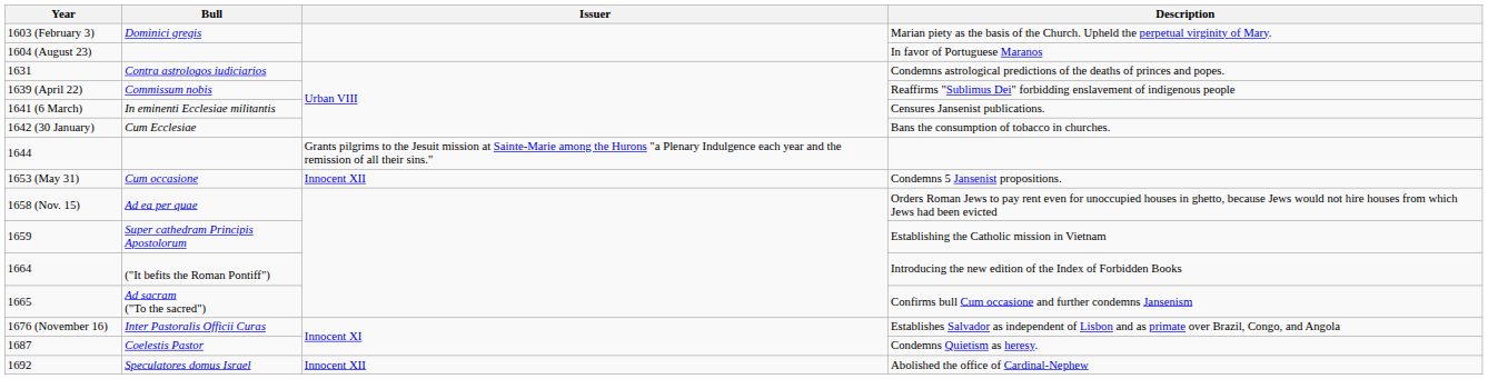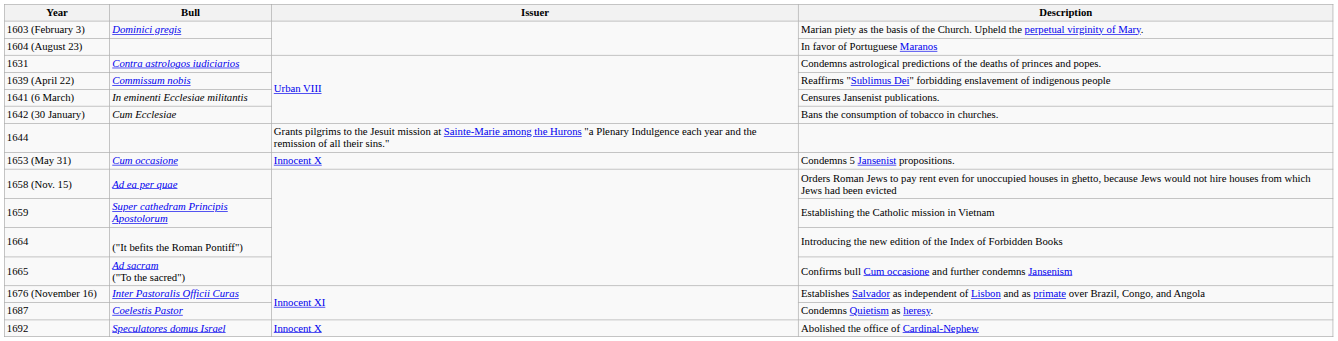1653 (May 31) | Issuer: Innocent XII -> Innocent X
1692 | Issuer: Innocent XII -> Innocent X
